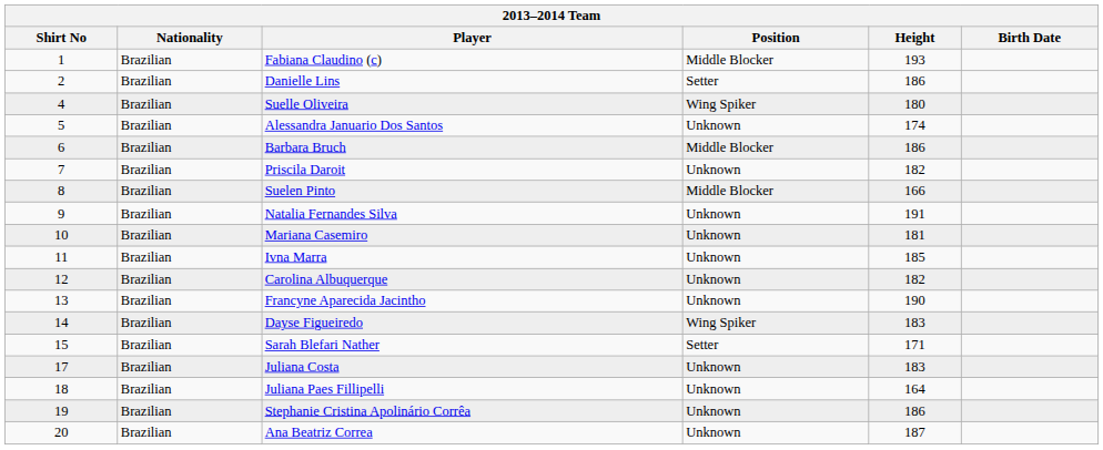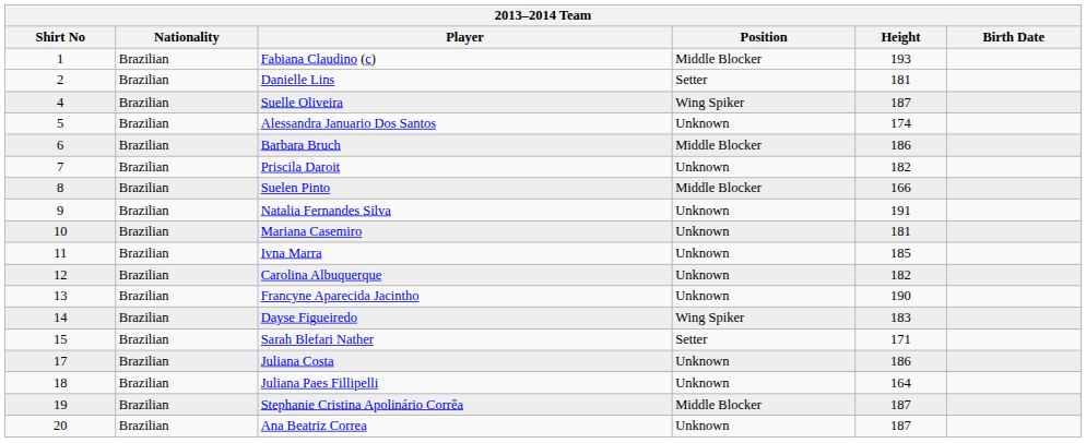Danielle Lins | Height: 186 -> 181
Suelle Oliveira | Height: 180 -> 187
Juliana Costa | Height: 183 -> 186
Stephanie Cristina Apolinário Corrêa | Position: Unknown -> Middle Blocker
Stephanie Cristina Apolinário Corrêa | Height: 186 -> 187
